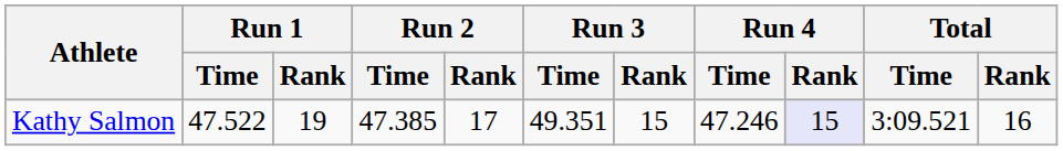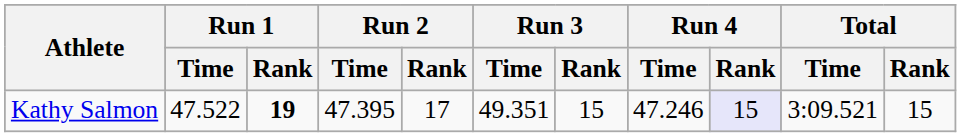Kathy Salmon | Run 1 / Rank: normal -> bold
Kathy Salmon | Run 2 / Time: 47.385 -> 47.395
Kathy Salmon | Total / Rank: 16 -> 15
